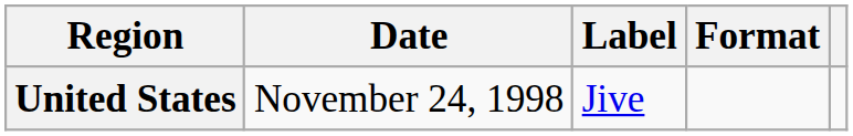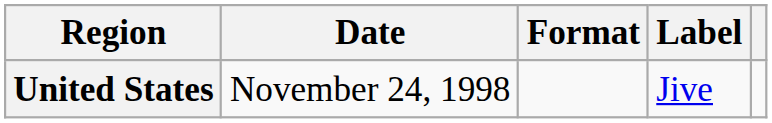columns swapped: Format <-> Label
